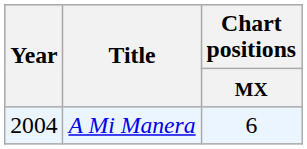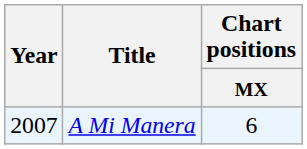A Mi Manera | Year: 2004 -> 2007
